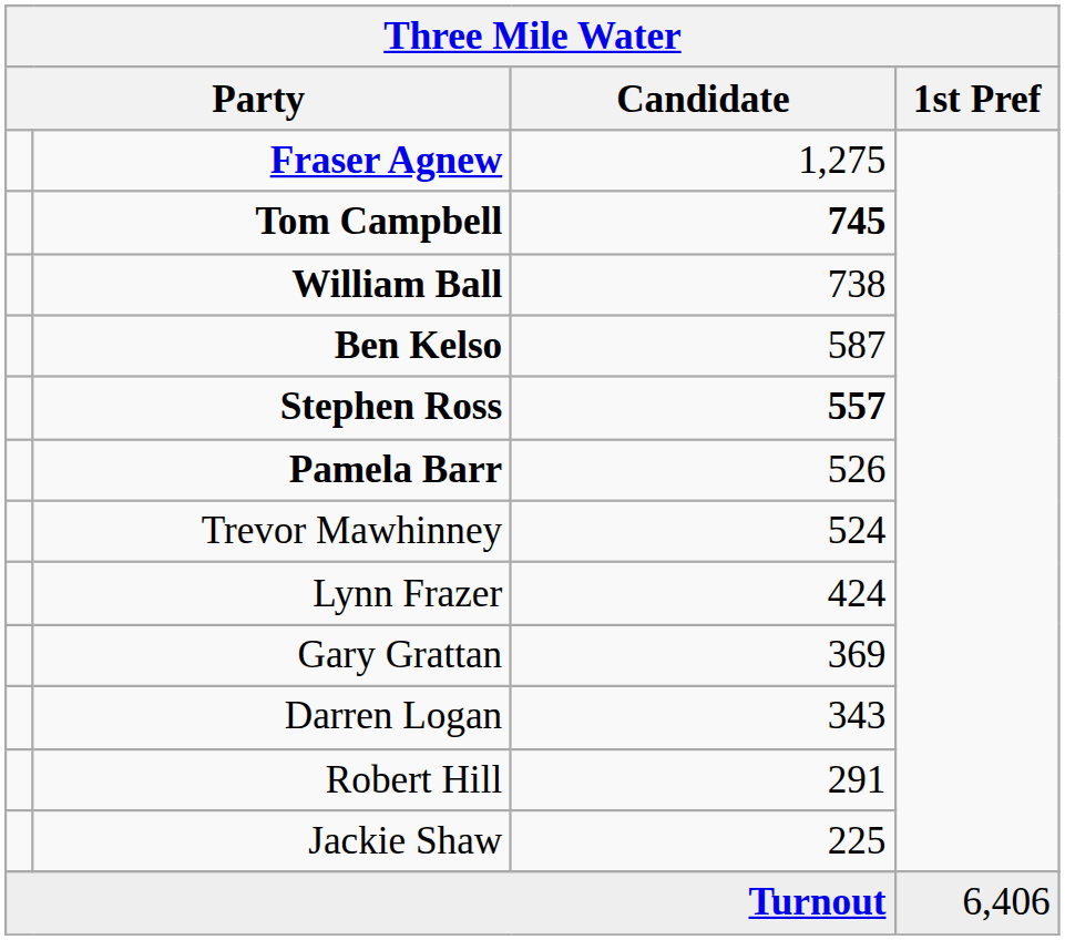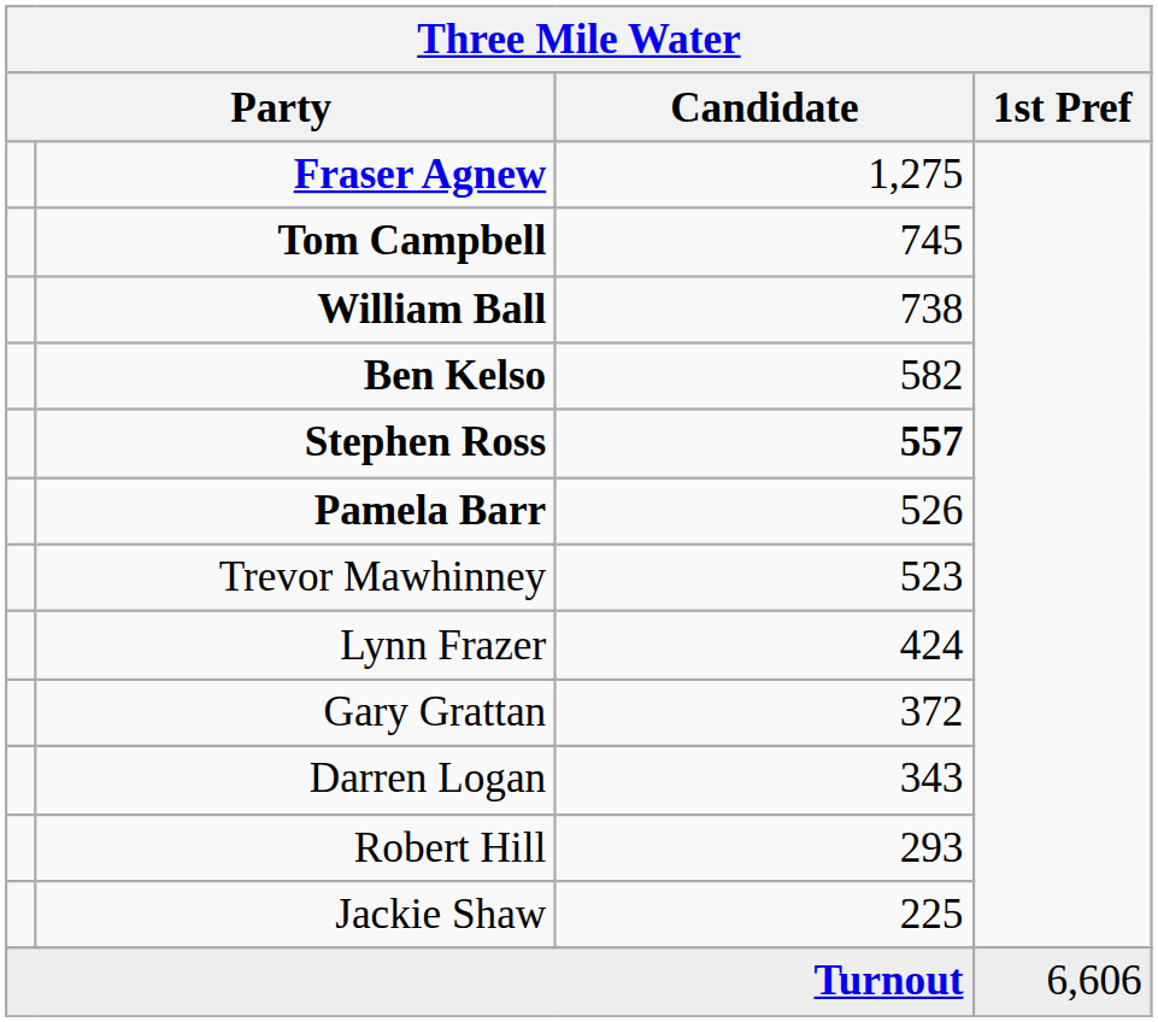Tom Campbell | Candidate: bold -> normal
Ben Kelso | Candidate: 587 -> 582
Trevor Mawhinney | Candidate: 524 -> 523
Gary Grattan | Candidate: 369 -> 372
Robert Hill | Candidate: 291 -> 293
Turnout | 1st Pref: 6,406 -> 6,606
